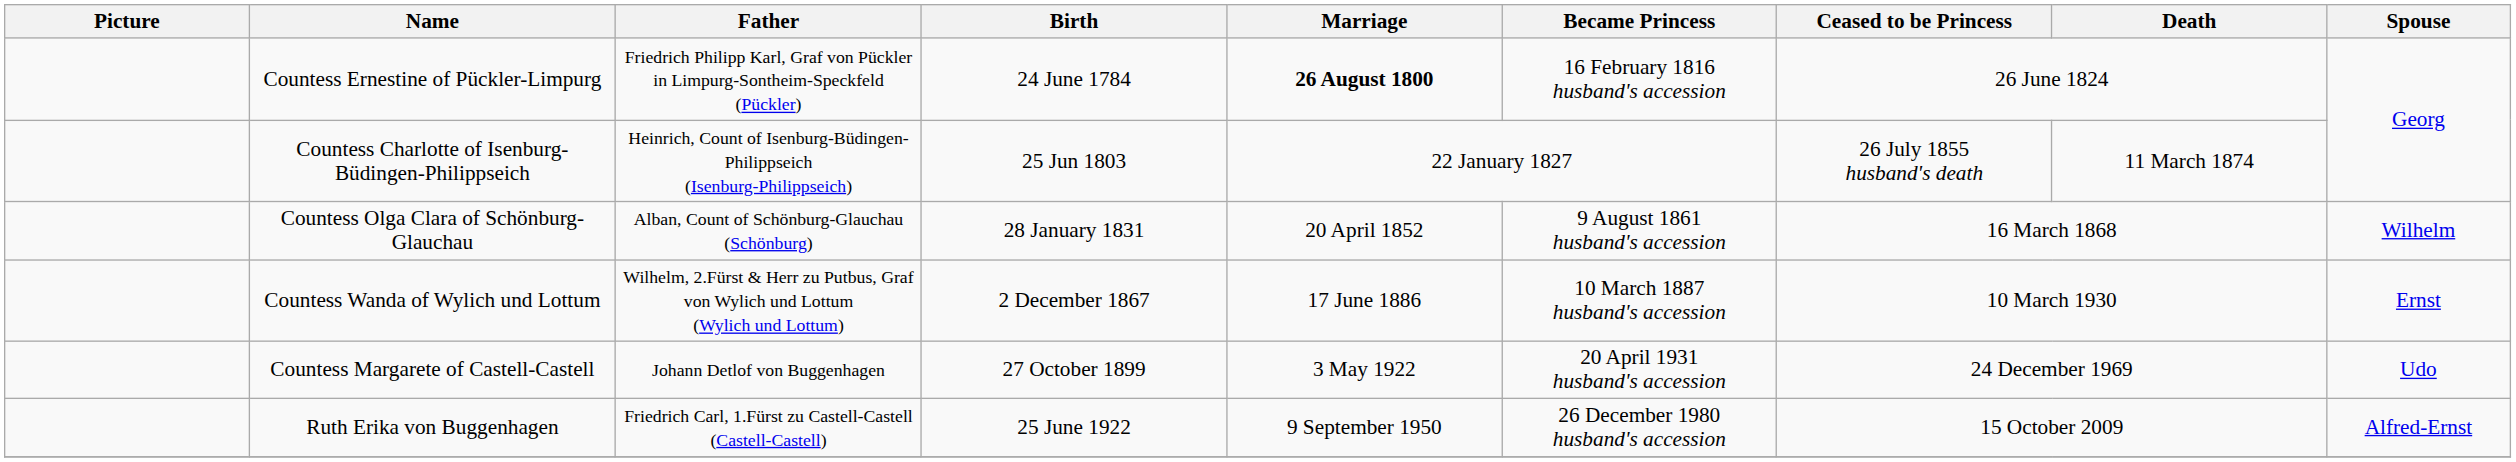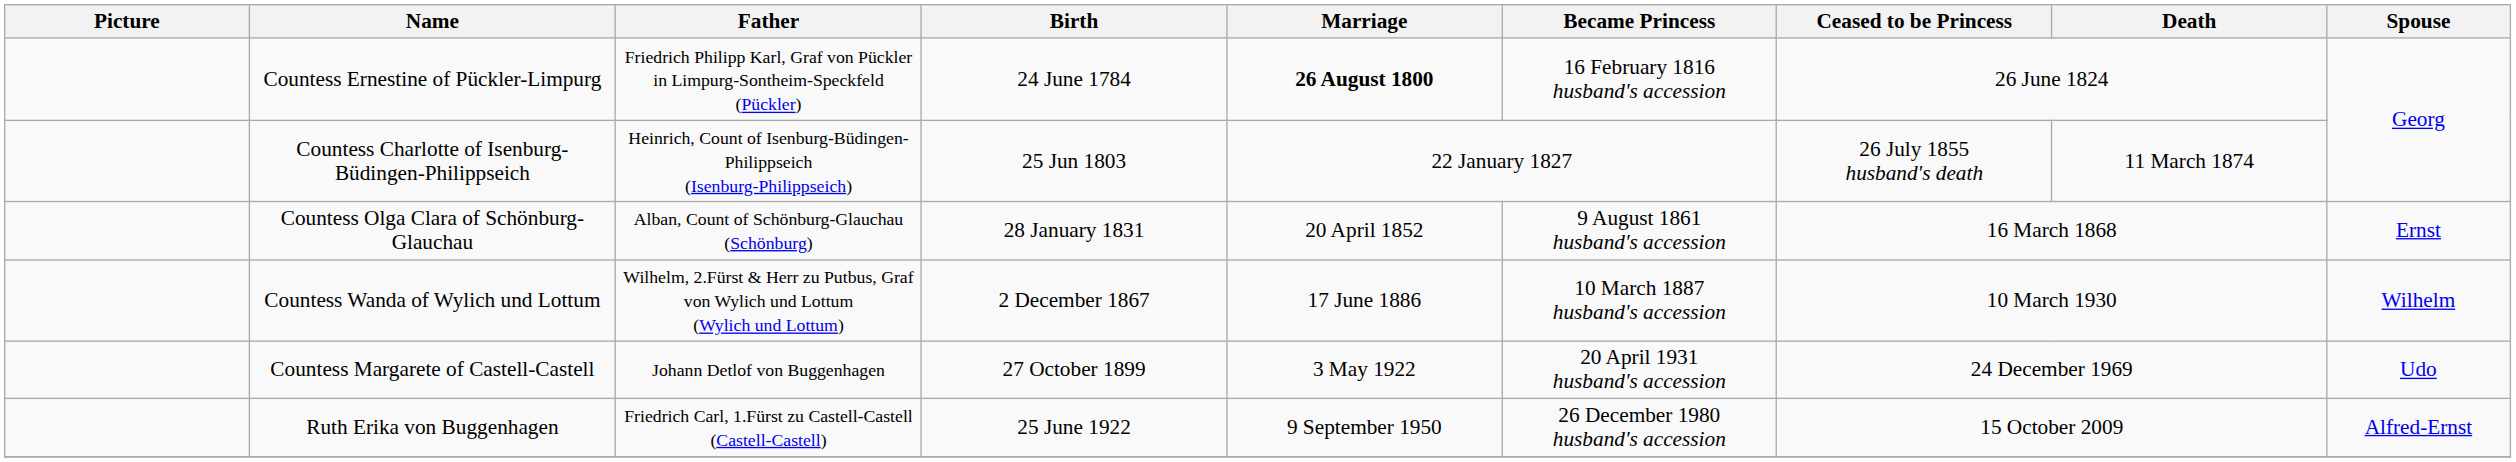Countess Olga Clara of Schönburg-Glauchau | Spouse: Wilhelm -> Ernst
Countess Wanda of Wylich und Lottum | Spouse: Ernst -> Wilhelm
